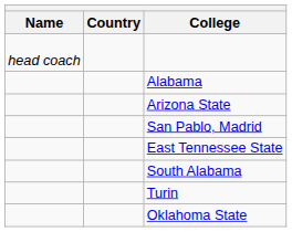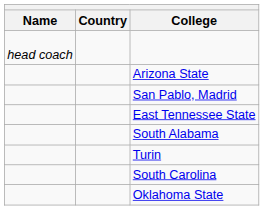- row: Alabama
+ row: South Carolina
